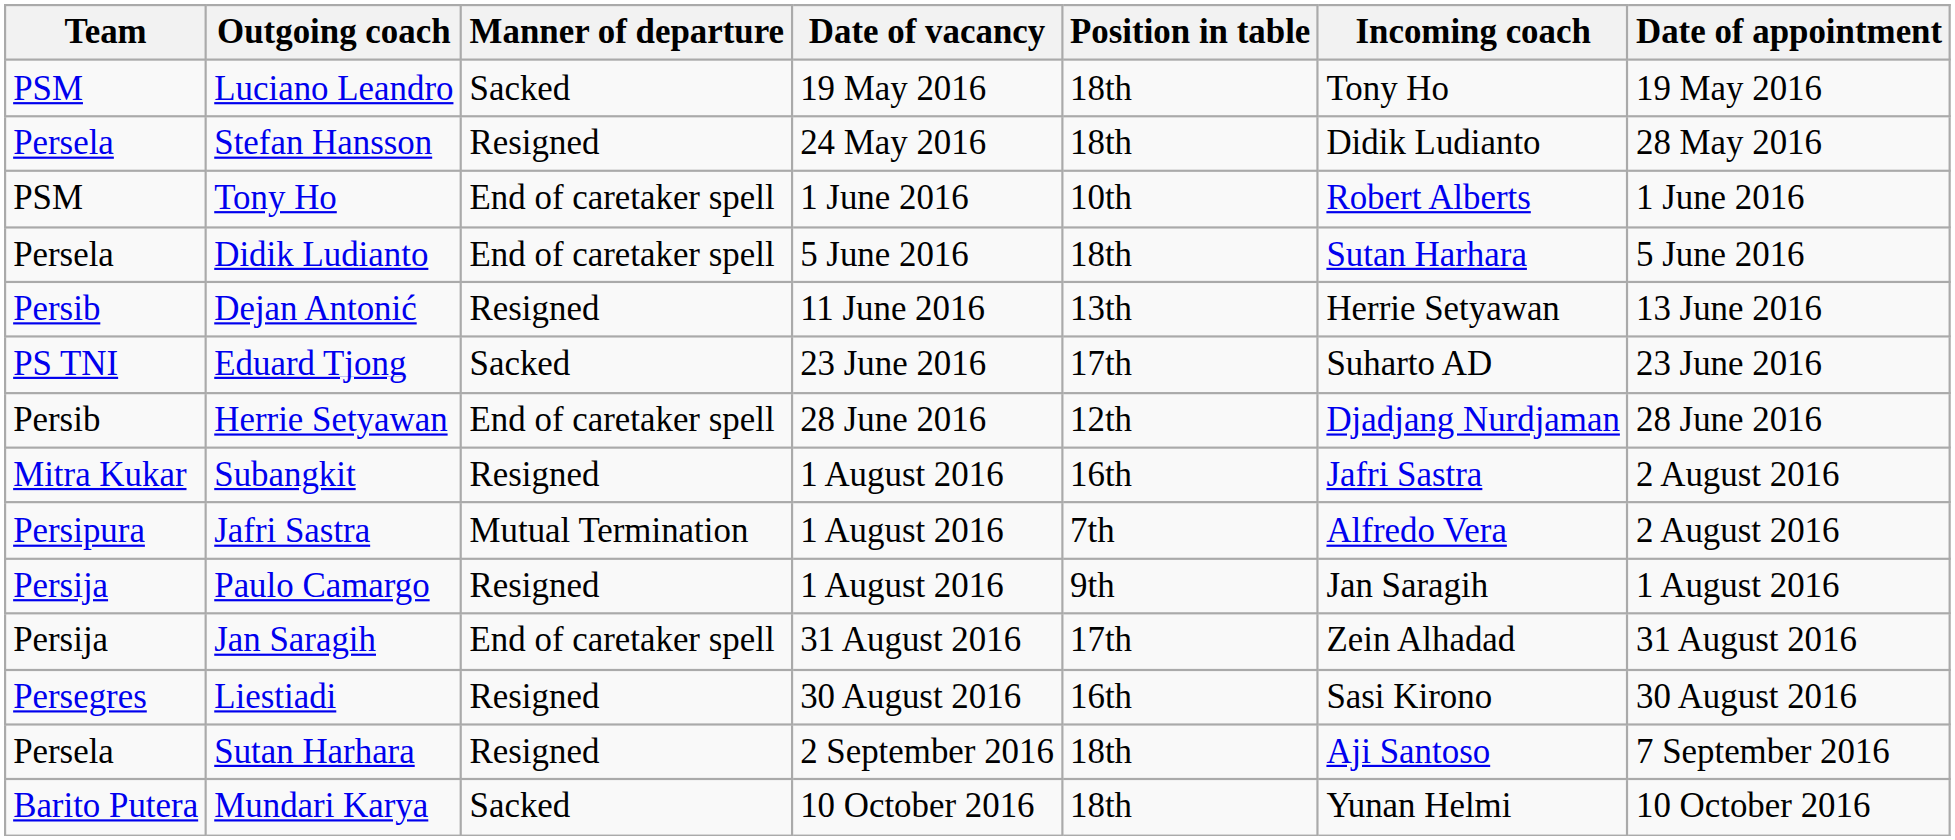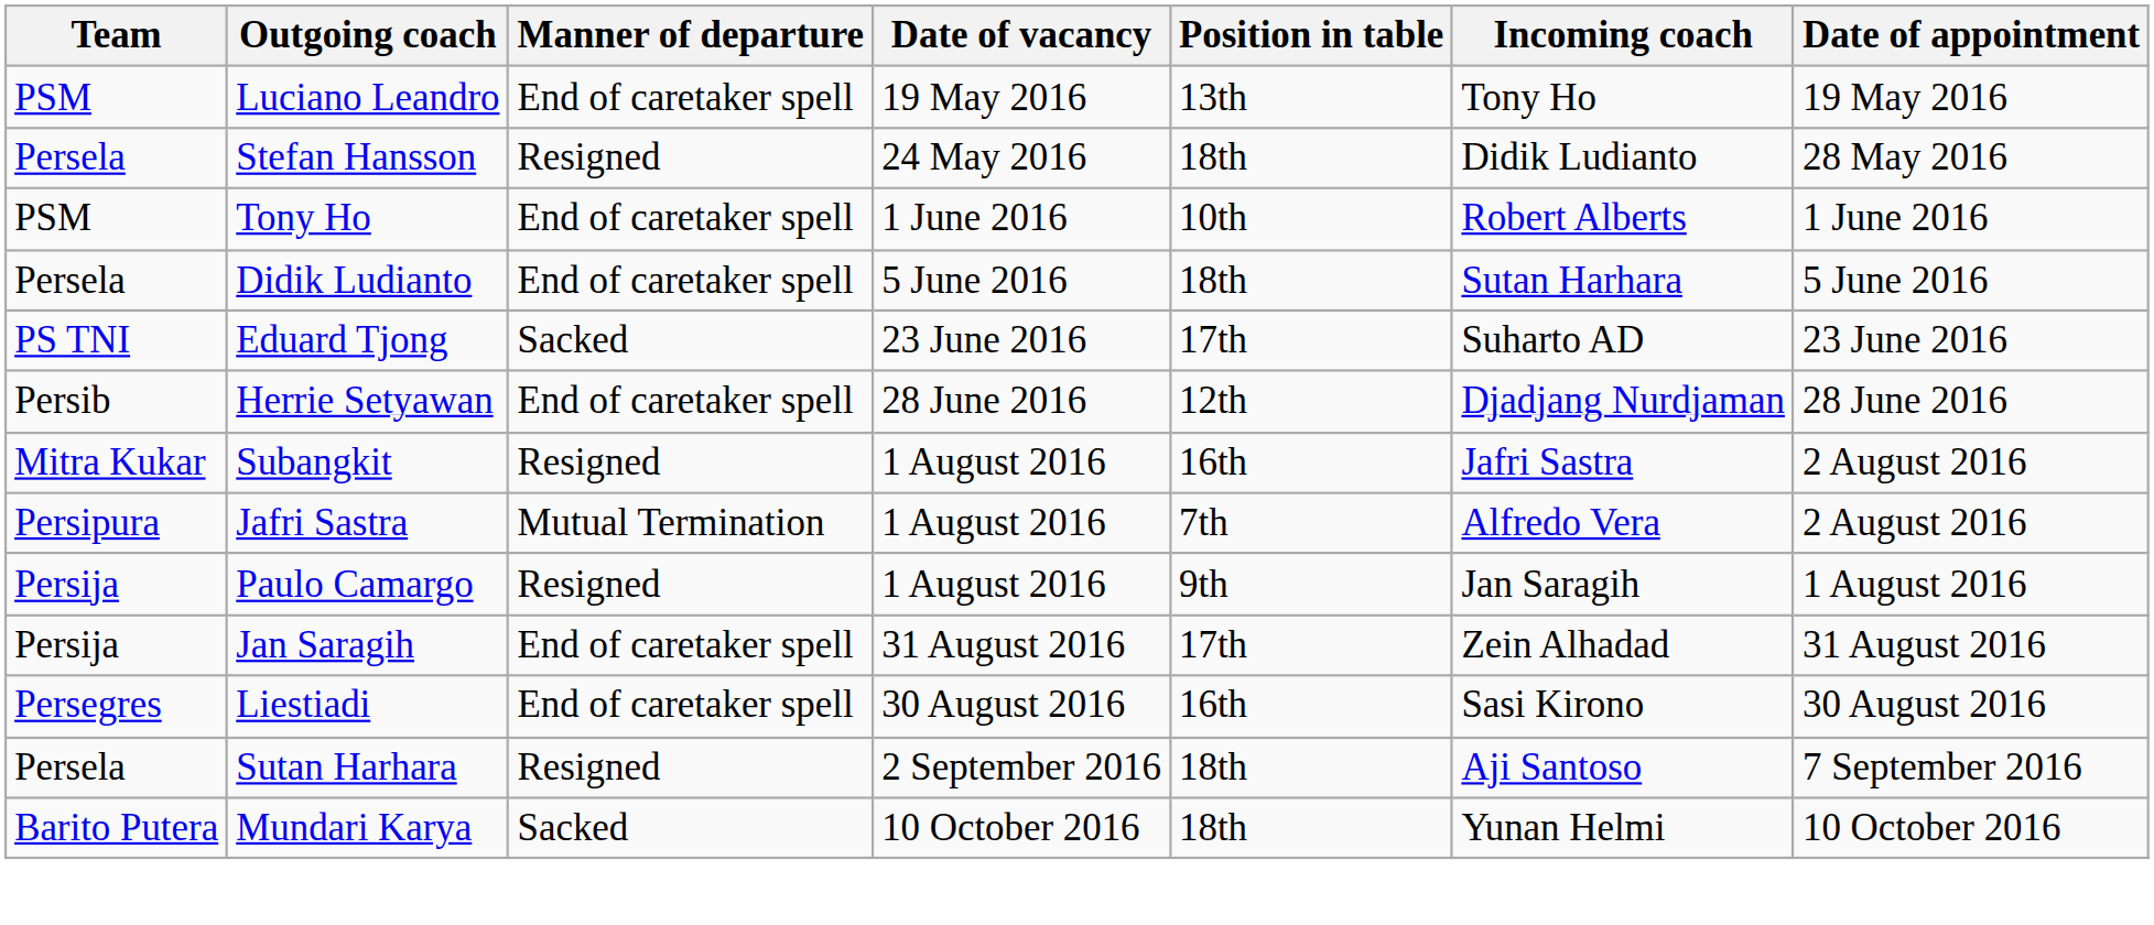Luciano Leandro | Manner of departure: Sacked -> End of caretaker spell
Luciano Leandro | Position in table: 18th -> 13th
- row: Persib | Dejan Antonić | Resigned | 11 June 2016 | 13th | Herrie Setyawan | 13 June 2016
Liestiadi | Manner of departure: Resigned -> End of caretaker spell
